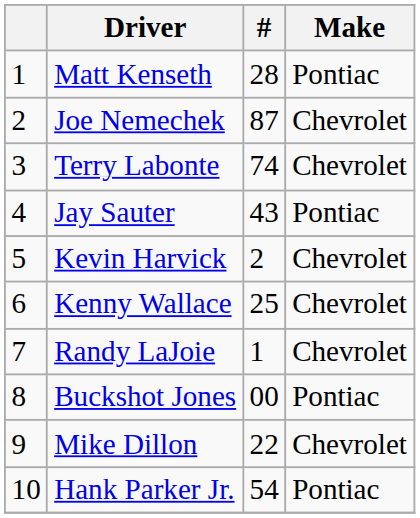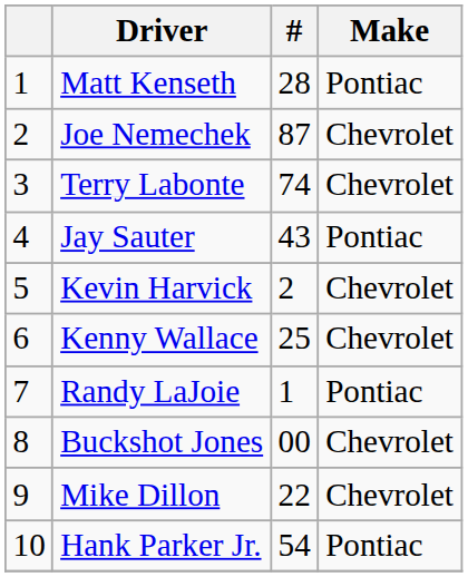Randy LaJoie | Make: Chevrolet -> Pontiac
Buckshot Jones | Make: Pontiac -> Chevrolet
